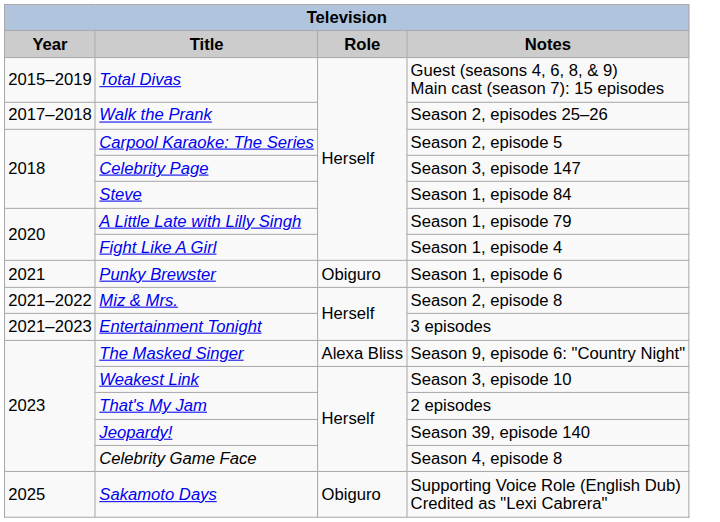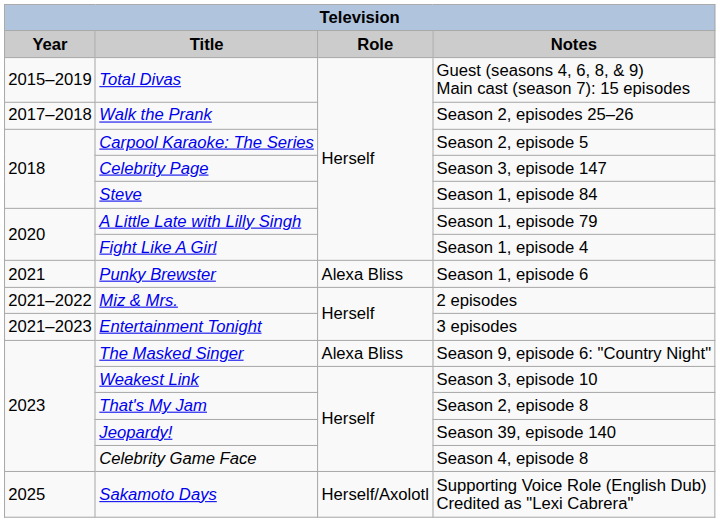Punky Brewster | Role: Obiguro -> Alexa Bliss
Miz & Mrs. | Notes: Season 2, episode 8 -> 2 episodes
That's My Jam | Notes: 2 episodes -> Season 2, episode 8
Sakamoto Days | Role: Obiguro -> Herself/Axolotl
